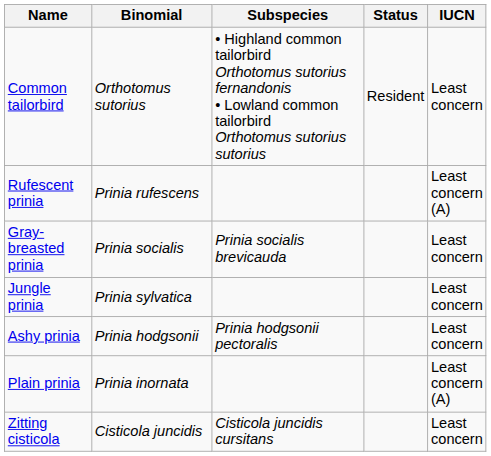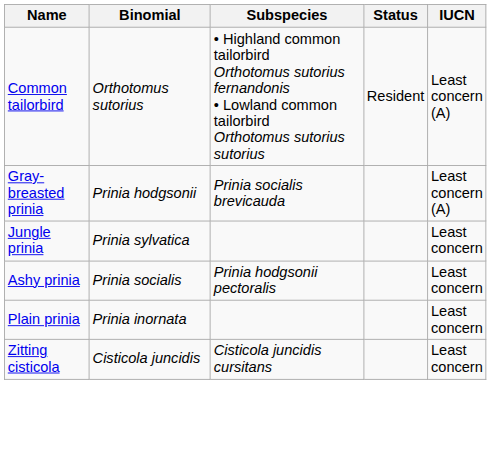Common tailorbird | IUCN: Least concern -> Least concern (A)
- row: Rufescent prinia | Prinia rufescens | Least concern (A)
Gray-breasted prinia | Binomial: Prinia socialis -> Prinia hodgsonii
Gray-breasted prinia | IUCN: Least concern -> Least concern (A)
Ashy prinia | Binomial: Prinia hodgsonii -> Prinia socialis
Plain prinia | IUCN: Least concern (A) -> Least concern
